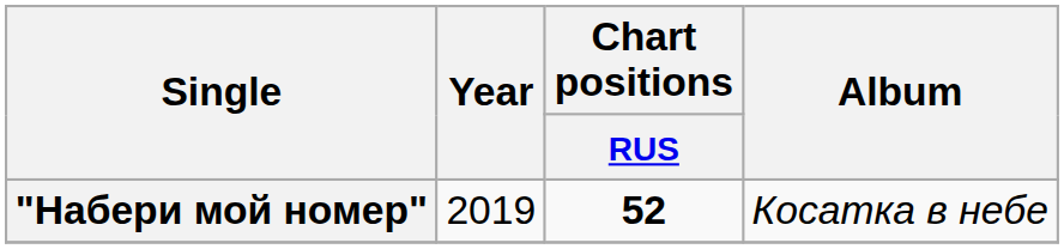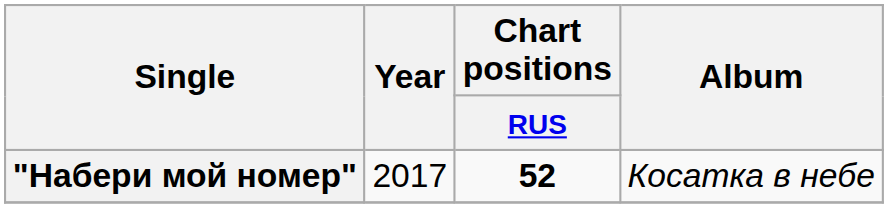"Набери мой номер" | Year: 2019 -> 2017
